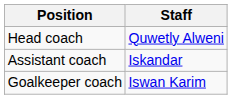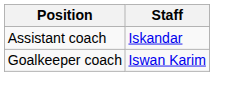- row: Head coach | Quwetly Alweni
